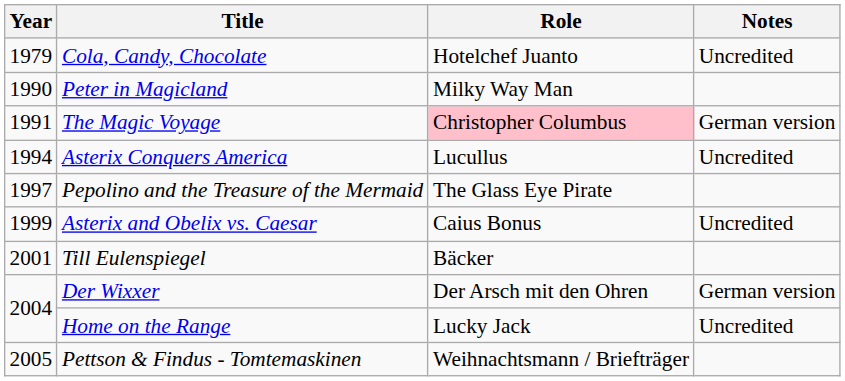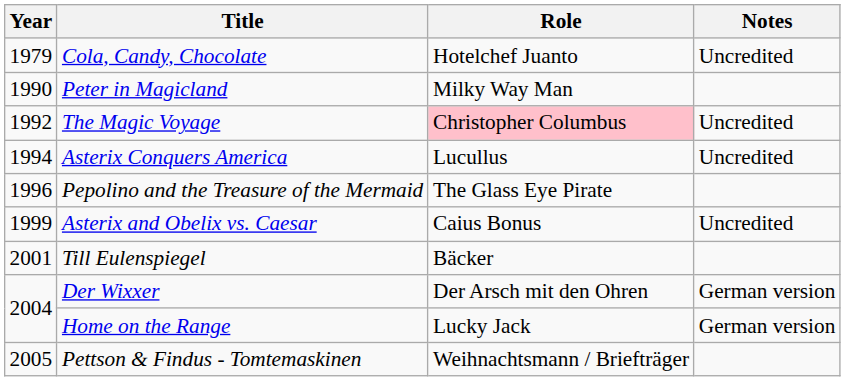The Magic Voyage | Year: 1991 -> 1992
The Magic Voyage | Notes: German version -> Uncredited
Pepolino and the Treasure of the Mermaid | Year: 1997 -> 1996
Home on the Range | Notes: Uncredited -> German version
